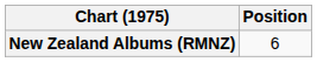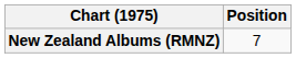New Zealand Albums (RMNZ) | Position: 6 -> 7
